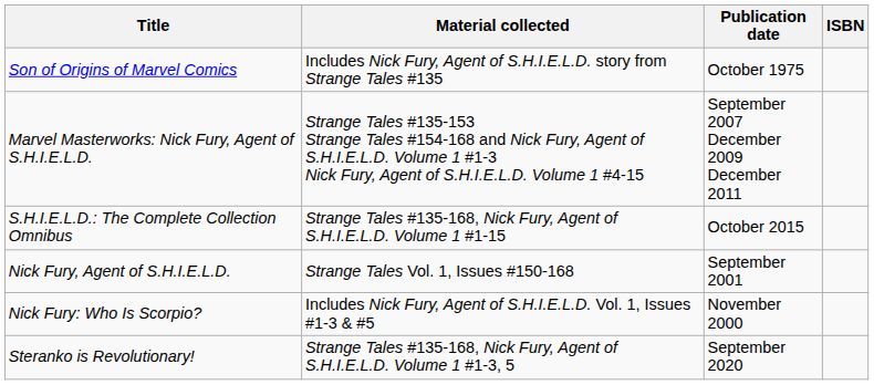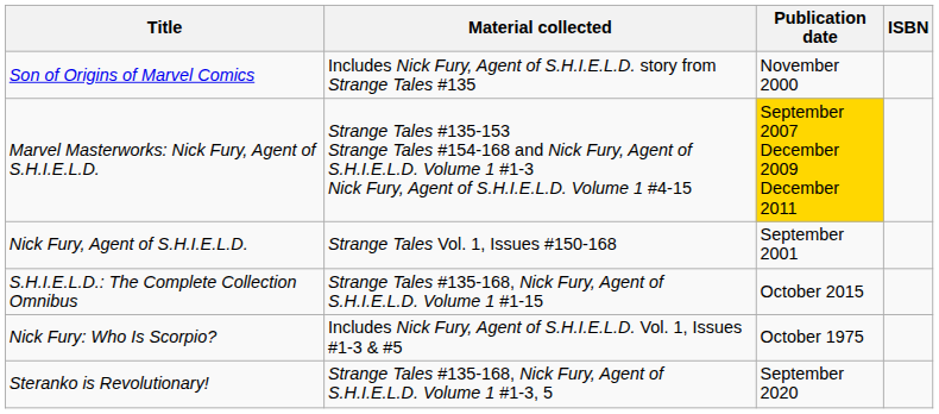Son of Origins of Marvel Comics | Publication date: October 1975 -> November 2000
Marvel Masterworks: Nick Fury, Agent of S.H.I.E.L.D. | Publication date: no background -> gold background
rows swapped: S.H.I.E.L.D.: The Complete Collection Omnibus <-> Nick Fury, Agent of S.H.I.E.L.D.
Nick Fury: Who Is Scorpio? | Publication date: November 2000 -> October 1975
